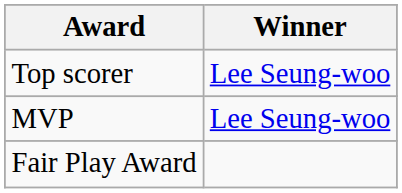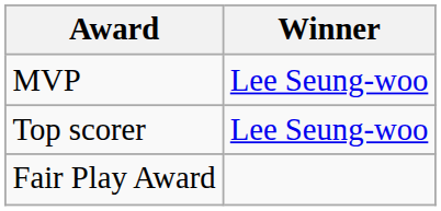rows swapped: Top scorer <-> MVP
